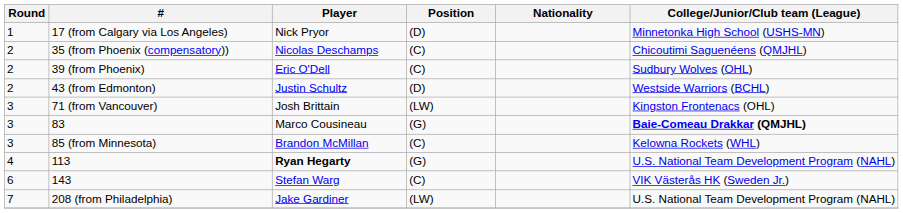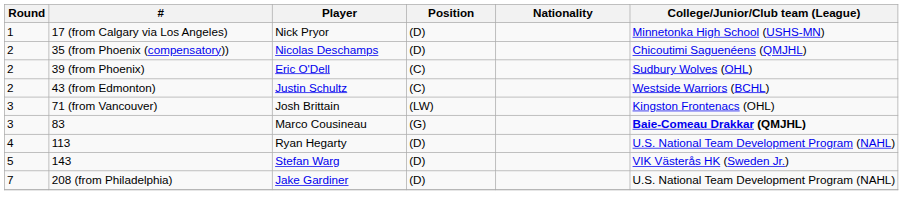35 (from Phoenix (compensatory)) | Position: (C) -> (D)
43 (from Edmonton) | Position: (D) -> (C)
- row: 3 | 85 (from Minnesota) | Brandon McMillan | (C) | Kelowna Rockets (WHL)
113 | Player: bold -> normal
113 | Position: (G) -> (D)
143 | Round: 6 -> 5
143 | Position: (C) -> (D)
208 (from Philadelphia) | Position: (LW) -> (D)
